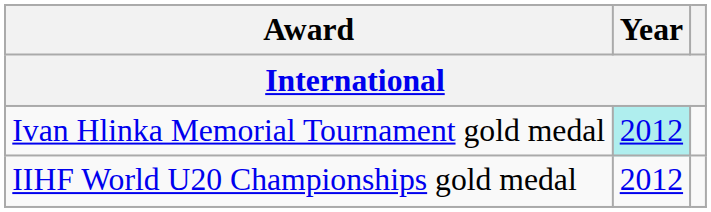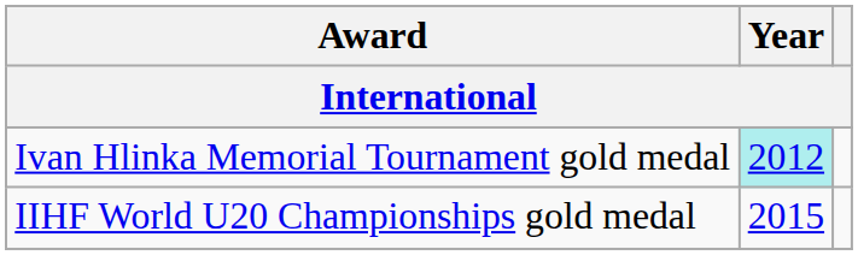IIHF World U20 Championships gold medal | Year: 2012 -> 2015
